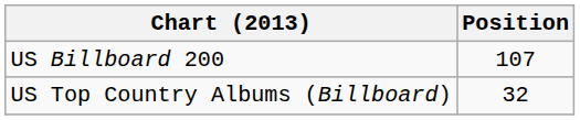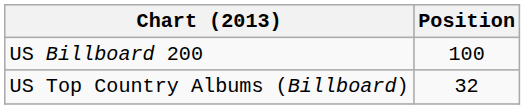US Billboard 200 | Position: 107 -> 100
